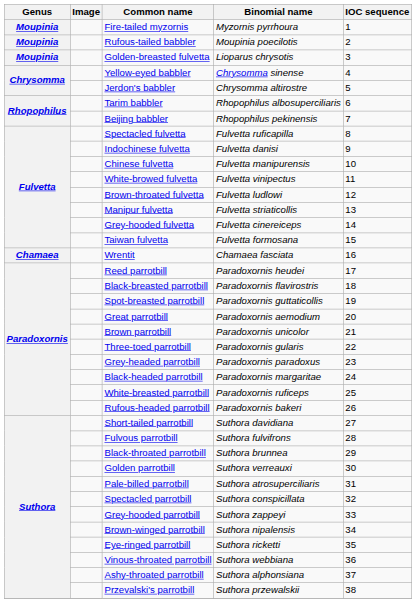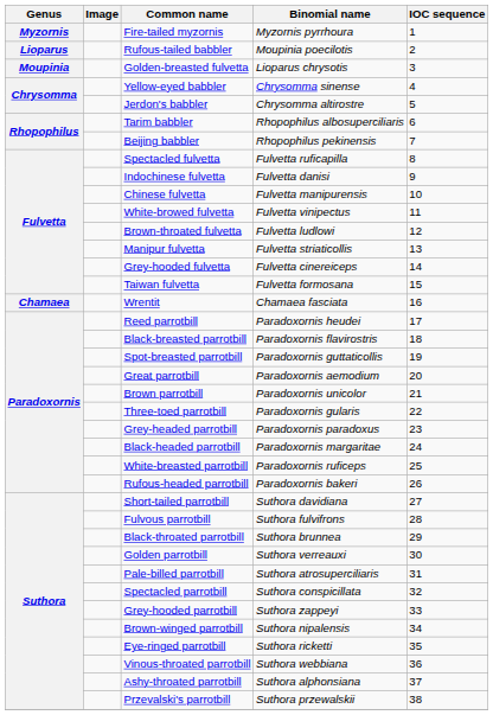Fire-tailed myzornis | Genus: Moupinia -> Myzornis
Rufous-tailed babbler | Genus: Moupinia -> Lioparus
